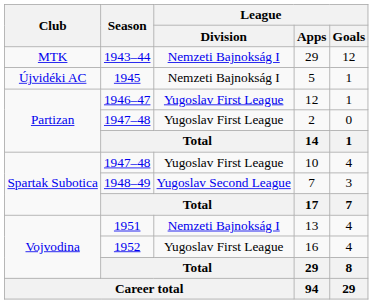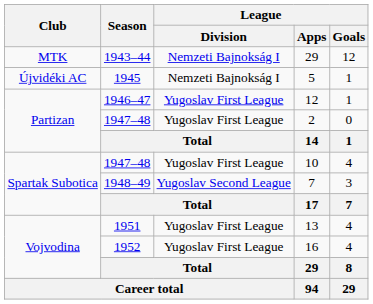13 | League / Division: Nemzeti Bajnokság I -> Yugoslav First League
